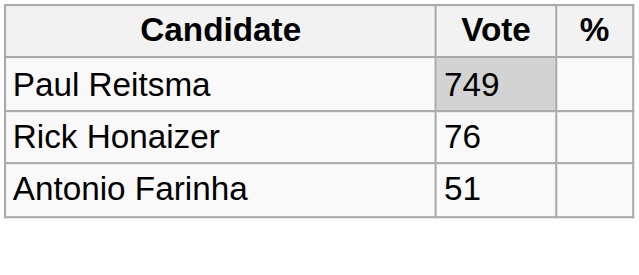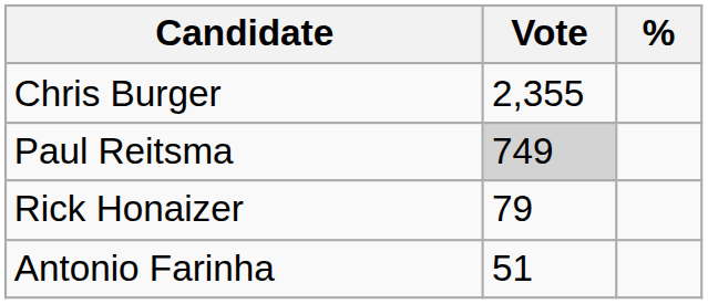+ row: Chris Burger | 2,355
Rick Honaizer | Vote: 76 -> 79
